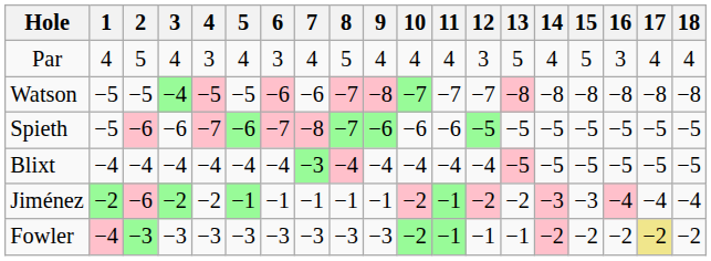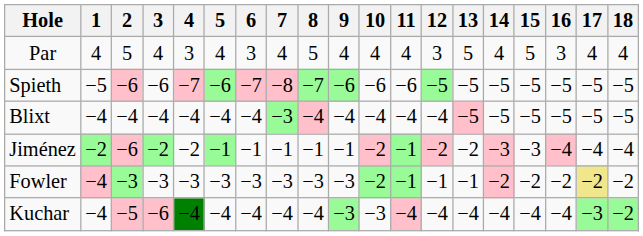- row: Watson | −5 | −5 | −4 | −5 | −5 | −6 | −6 | −7 | −8 | −7 | −7 | −7 | −8 | −8 | −8 | −8 | −8 | −8
+ row: Kuchar | −4 | −5 | −6 | −4 | −4 | −4 | −4 | −4 | −3 | −3 | −4 | −4 | −4 | −4 | −4 | −4 | −3 | −2
